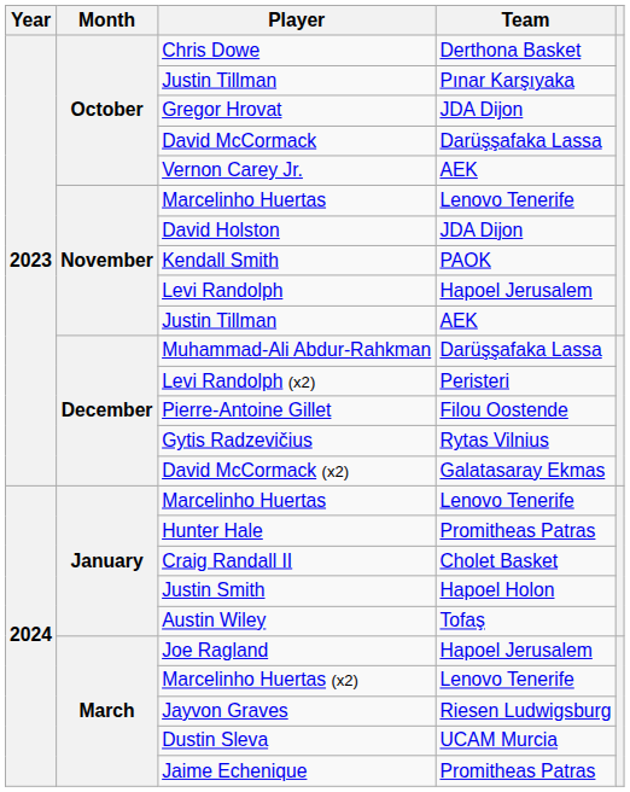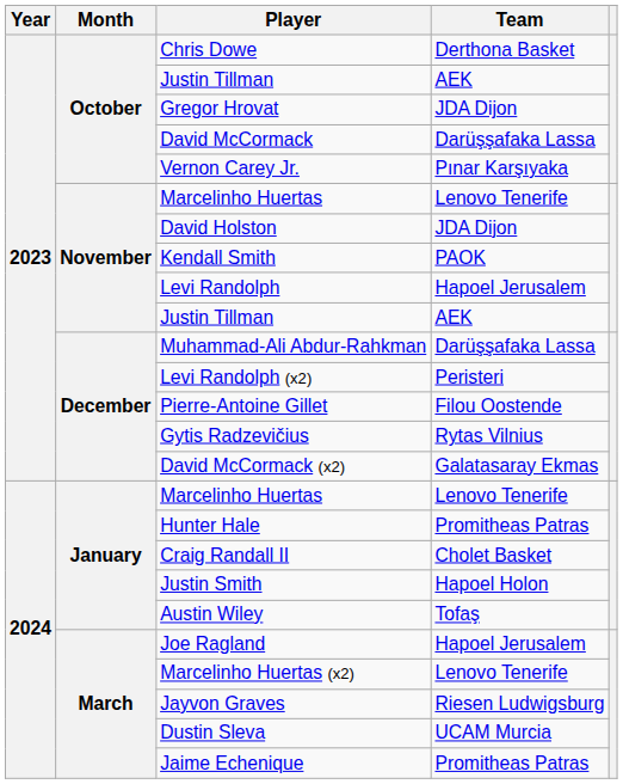October / Justin Tillman | Team: Pınar Karşıyaka -> AEK
Vernon Carey Jr. | Team: AEK -> Pınar Karşıyaka
